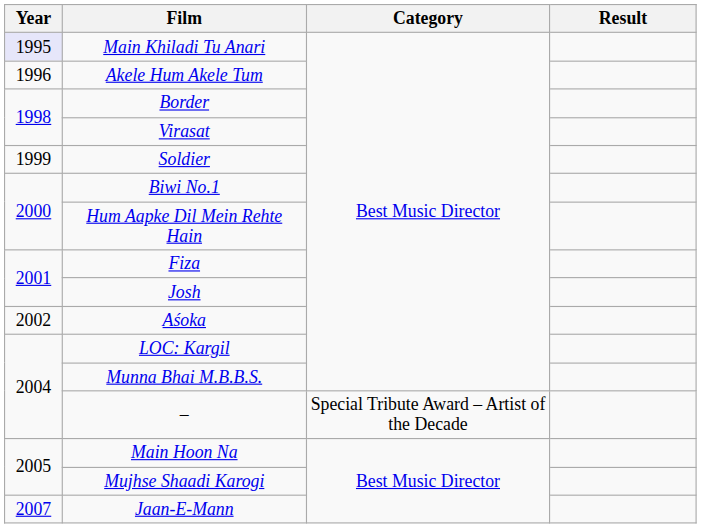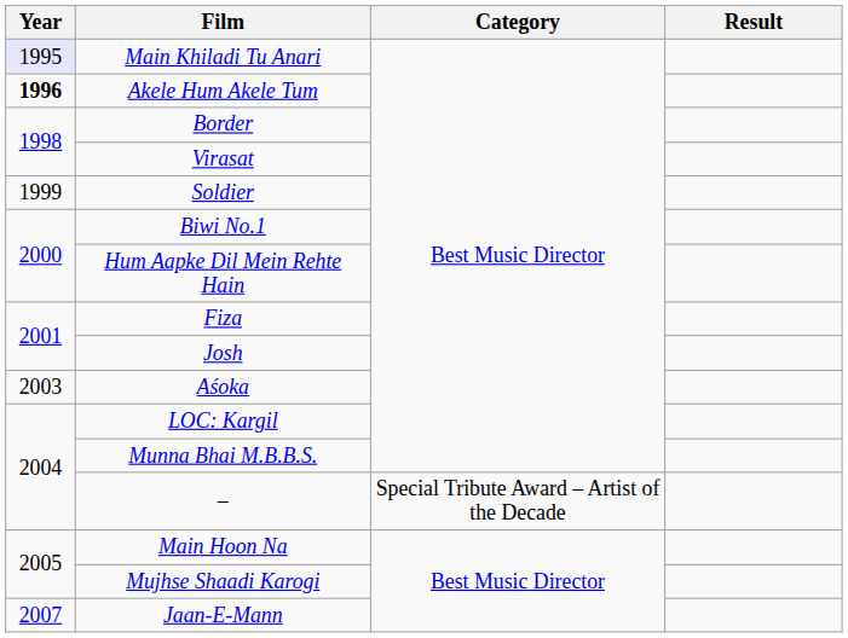Akele Hum Akele Tum | Year: normal -> bold
Aśoka | Year: 2002 -> 2003
